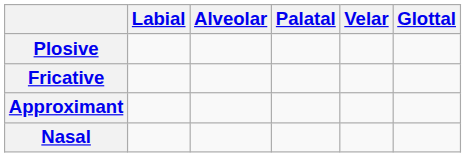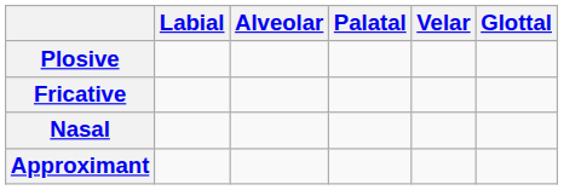rows swapped: Nasal <-> Approximant
